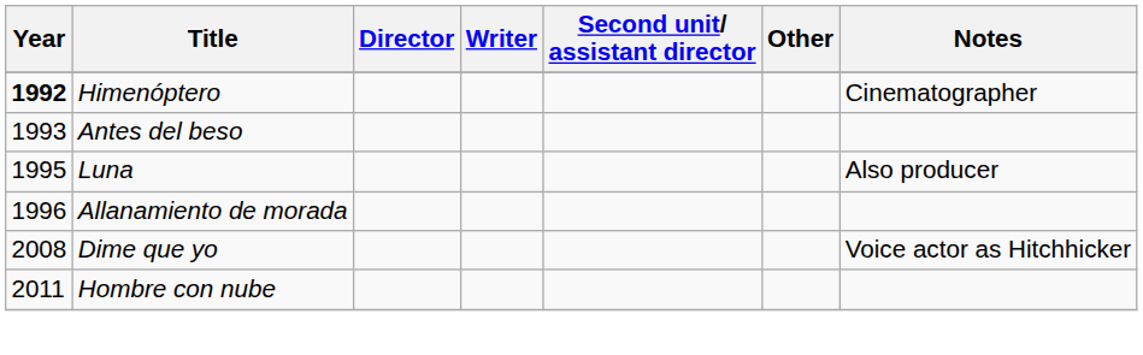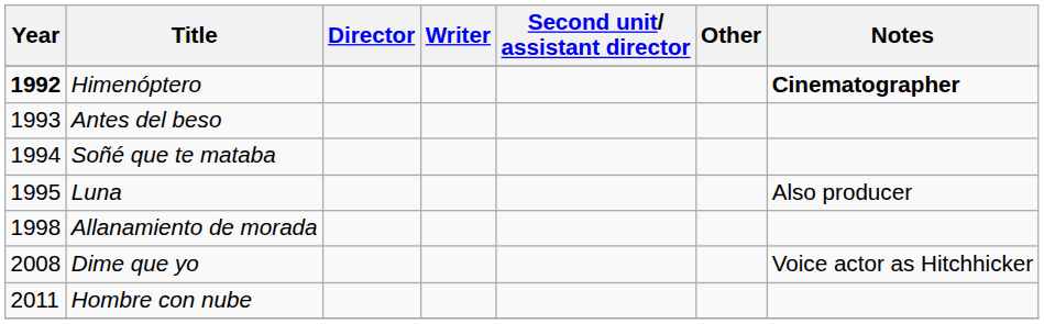Himenóptero | Notes: normal -> bold
+ row: 1994 | Soñé que te mataba
Allanamiento de morada | Year: 1996 -> 1998
